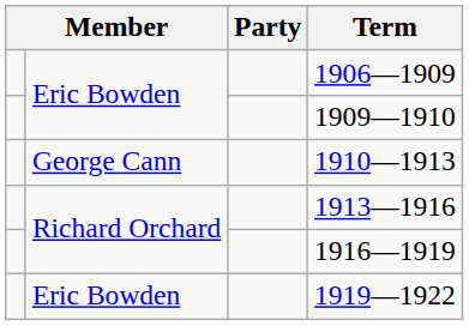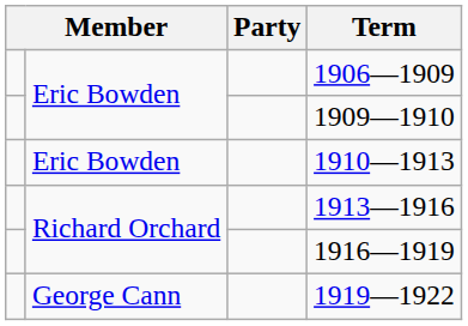1910—1913 | column 2: George Cann -> Eric Bowden
1919—1922 | column 2: Eric Bowden -> George Cann
